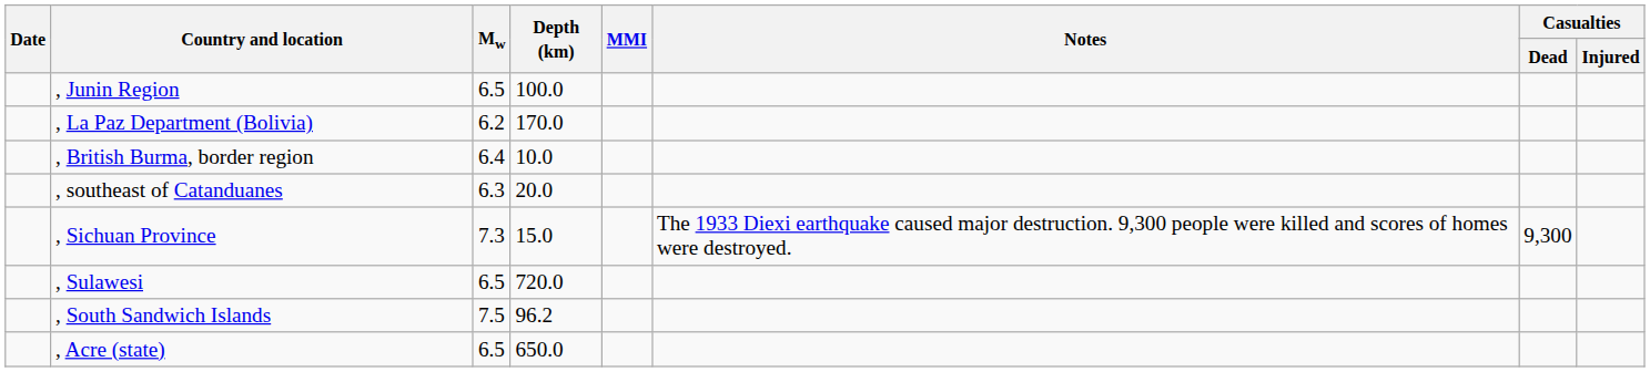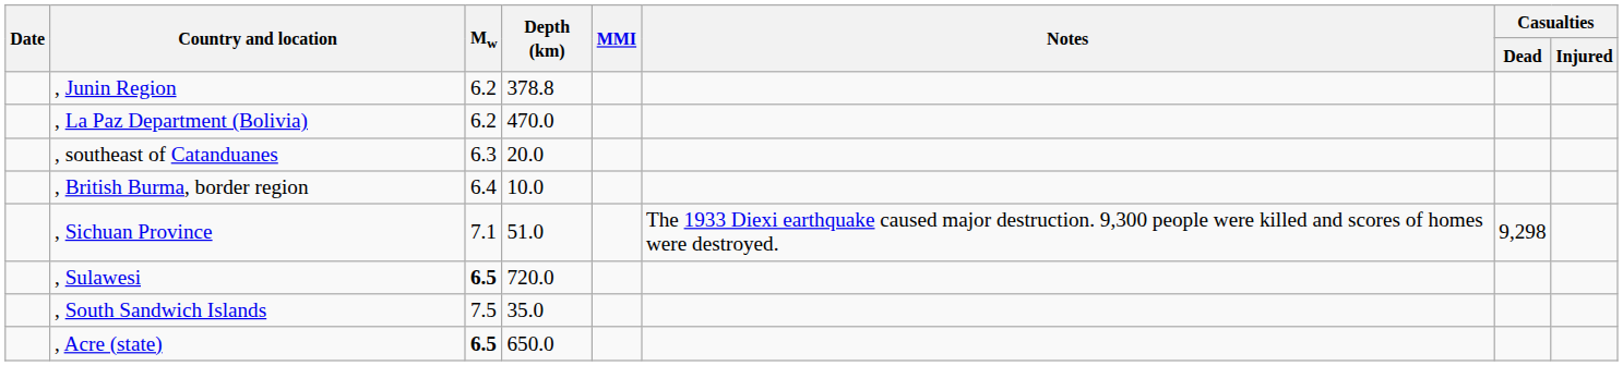, Junin Region | Mw: 6.5 -> 6.2
, Junin Region | Depth (km): 100.0 -> 378.8
, La Paz Department (Bolivia) | Depth (km): 170.0 -> 470.0
rows swapped: , British Burma, border region <-> , southeast of Catanduanes
, Sichuan Province | Mw: 7.3 -> 7.1
, Sichuan Province | Depth (km): 15.0 -> 51.0
, Sichuan Province | Casualties / Dead: 9,300 -> 9,298
, Sulawesi | Mw: normal -> bold
, South Sandwich Islands | Depth (km): 96.2 -> 35.0
, Acre (state) | Mw: normal -> bold
